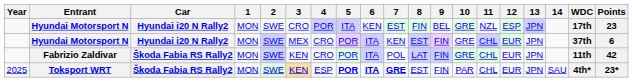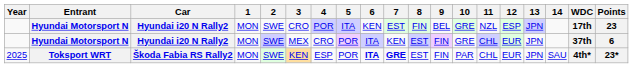- row: Fabrizio Zaldivar | Škoda Fabia RS Rally2 | MON | SWE | KEN | CRO | POR | ITA | POL | LAT | FIN | GRE | CHL | EUR | JPN | 11th | 42
Toksport WRT | 5: bold -> normal
